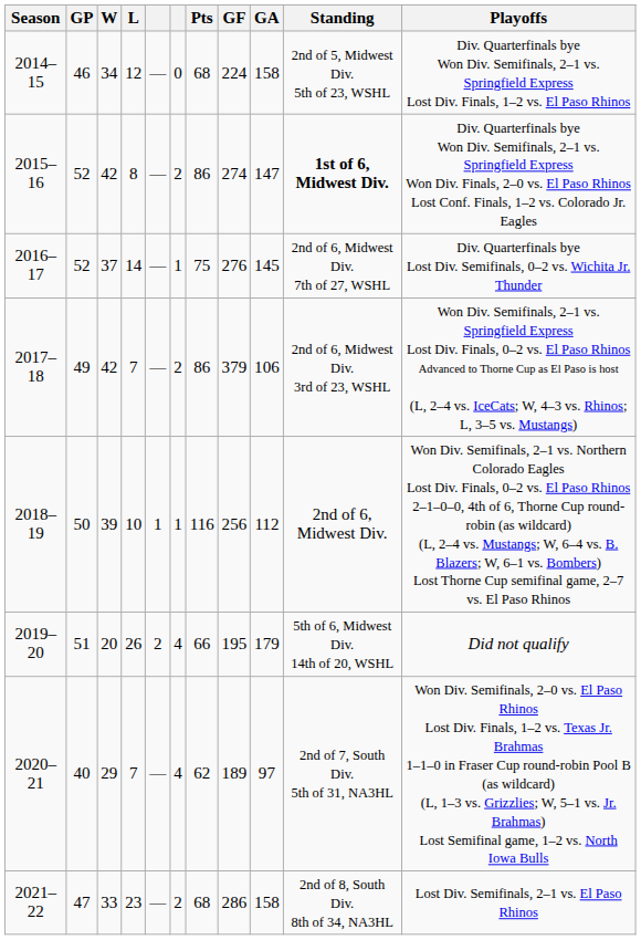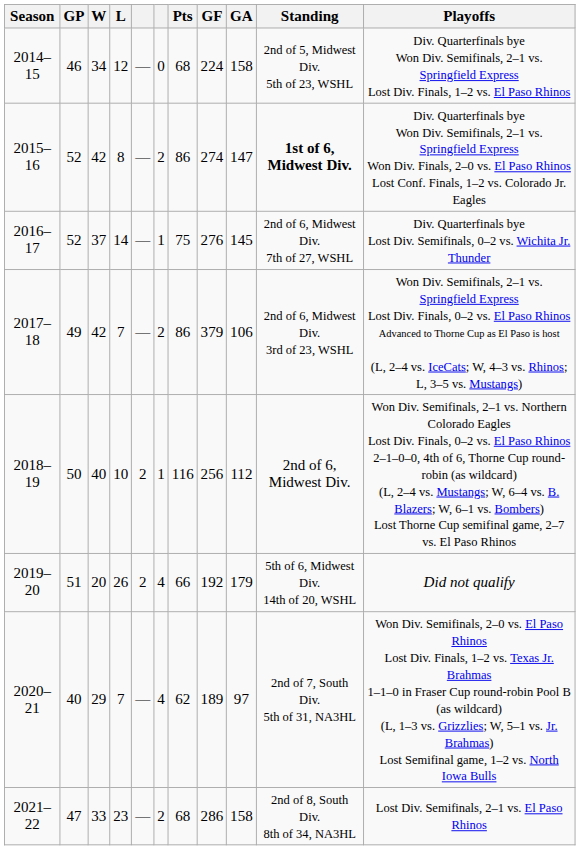2018–19 | W: 39 -> 40
2018–19 | column 5: 1 -> 2
2019–20 | GF: 195 -> 192
